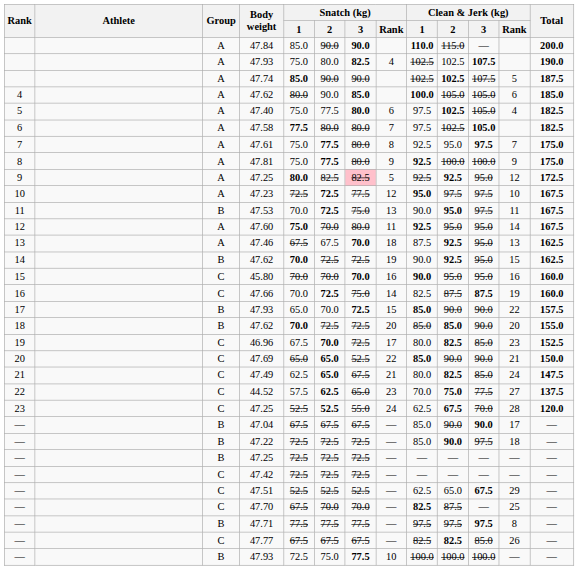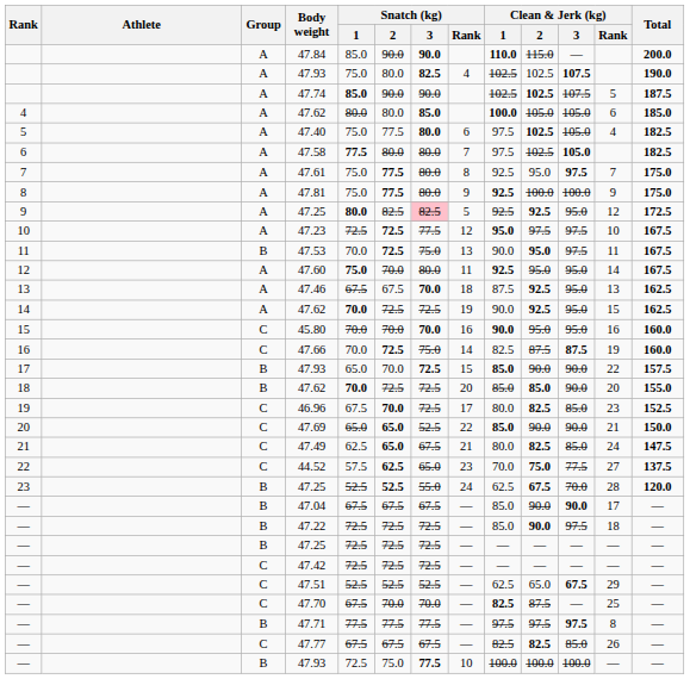4 / 47.62 | Snatch (kg) / 2: 90.0 -> 80.0
14 / 47.62 | Group: B -> A
23 / 47.25 | Group: C -> B
